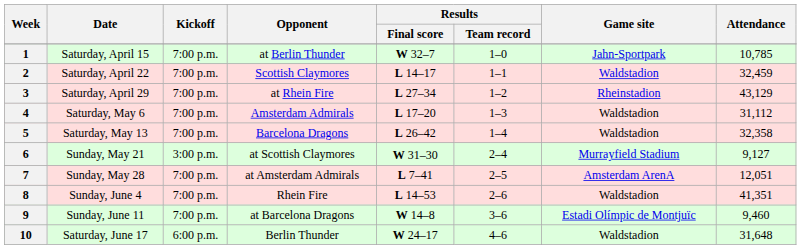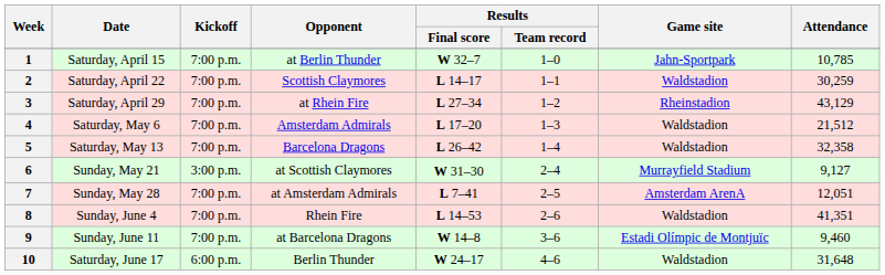2 | Attendance: 32,459 -> 30,259
4 | Attendance: 31,112 -> 21,512
